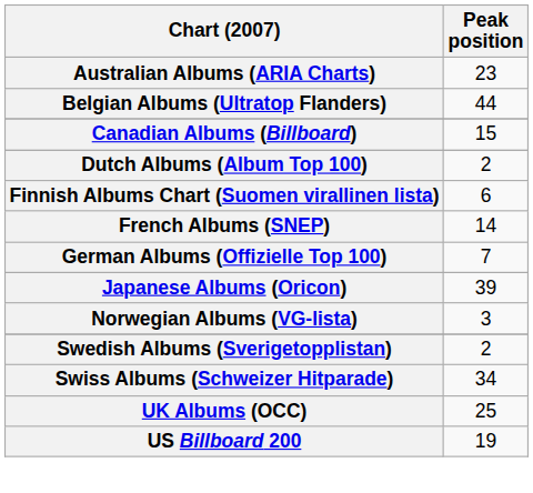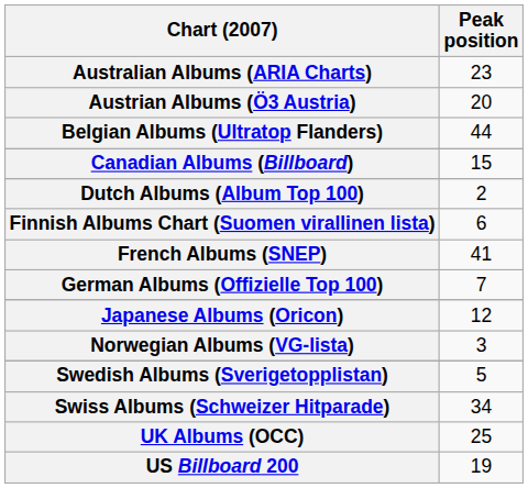+ row: Austrian Albums (Ö3 Austria) | 20
French Albums (SNEP) | Peak position: 14 -> 41
Japanese Albums (Oricon) | Peak position: 39 -> 12
Swedish Albums (Sverigetopplistan) | Peak position: 2 -> 5
